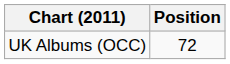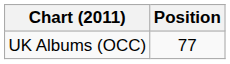UK Albums (OCC) | Position: 72 -> 77
